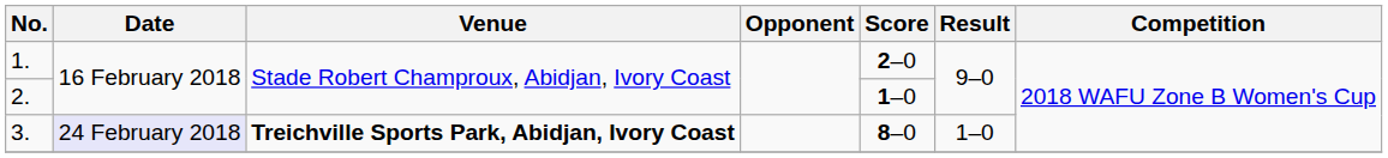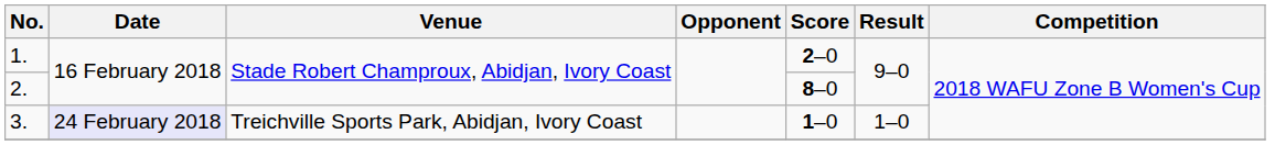2. | Score: 1–0 -> 8–0
3. | Venue: bold -> normal
3. | Score: 8–0 -> 1–0
